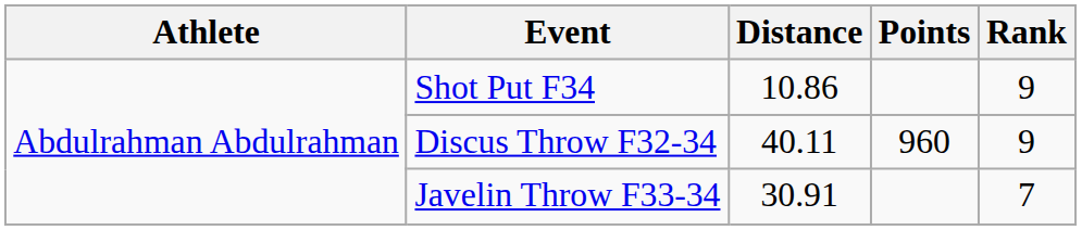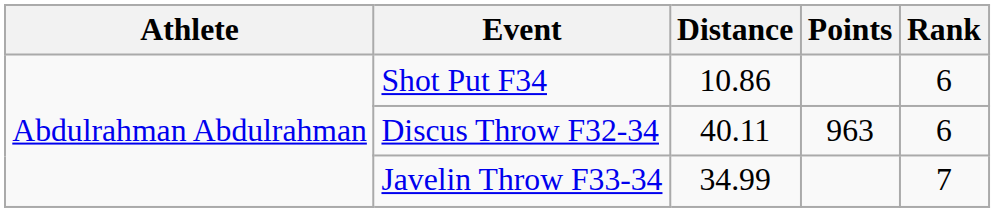Shot Put F34 | Rank: 9 -> 6
Discus Throw F32-34 | Points: 960 -> 963
Discus Throw F32-34 | Rank: 9 -> 6
Javelin Throw F33-34 | Distance: 30.91 -> 34.99
